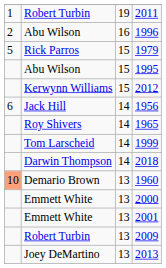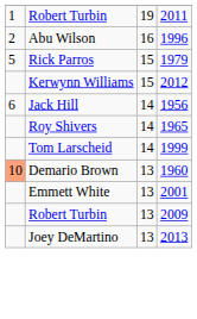- row: Abu Wilson | 15 | 1995
- row: Darwin Thompson | 14 | 2018
- row: Emmett White | 13 | 2000
